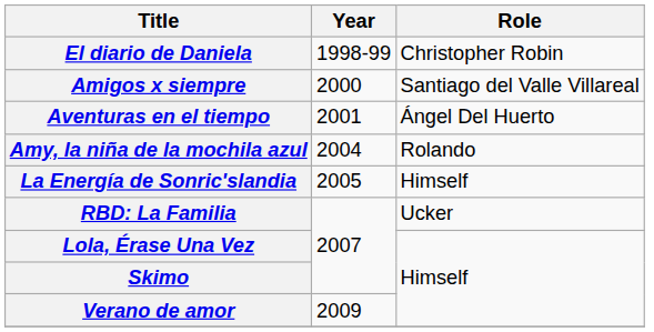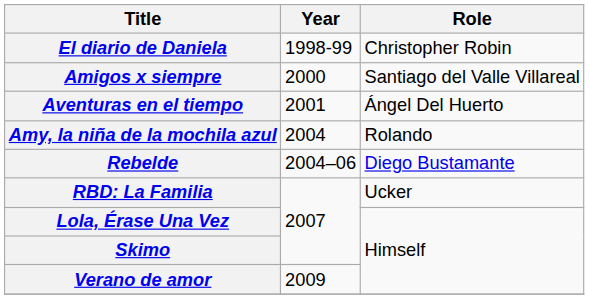+ row: Rebelde | 2004–06 | Diego Bustamante
- row: La Energía de Sonric'slandia | 2005 | Himself
